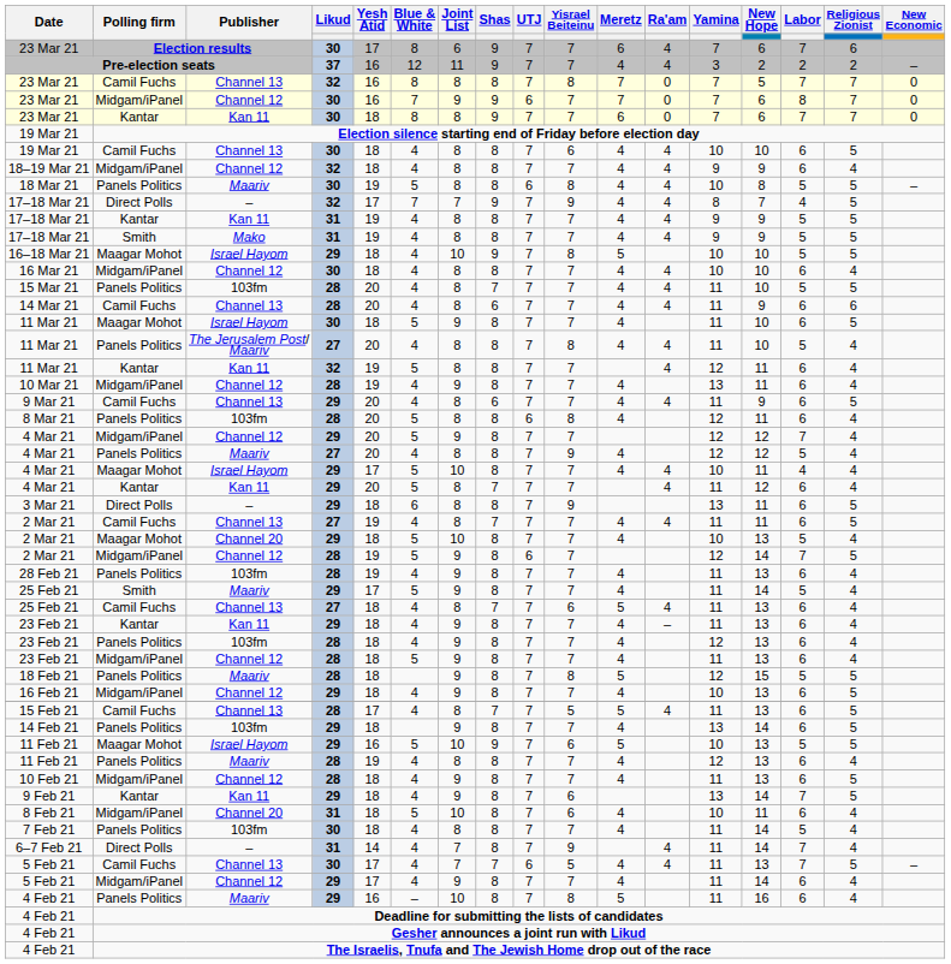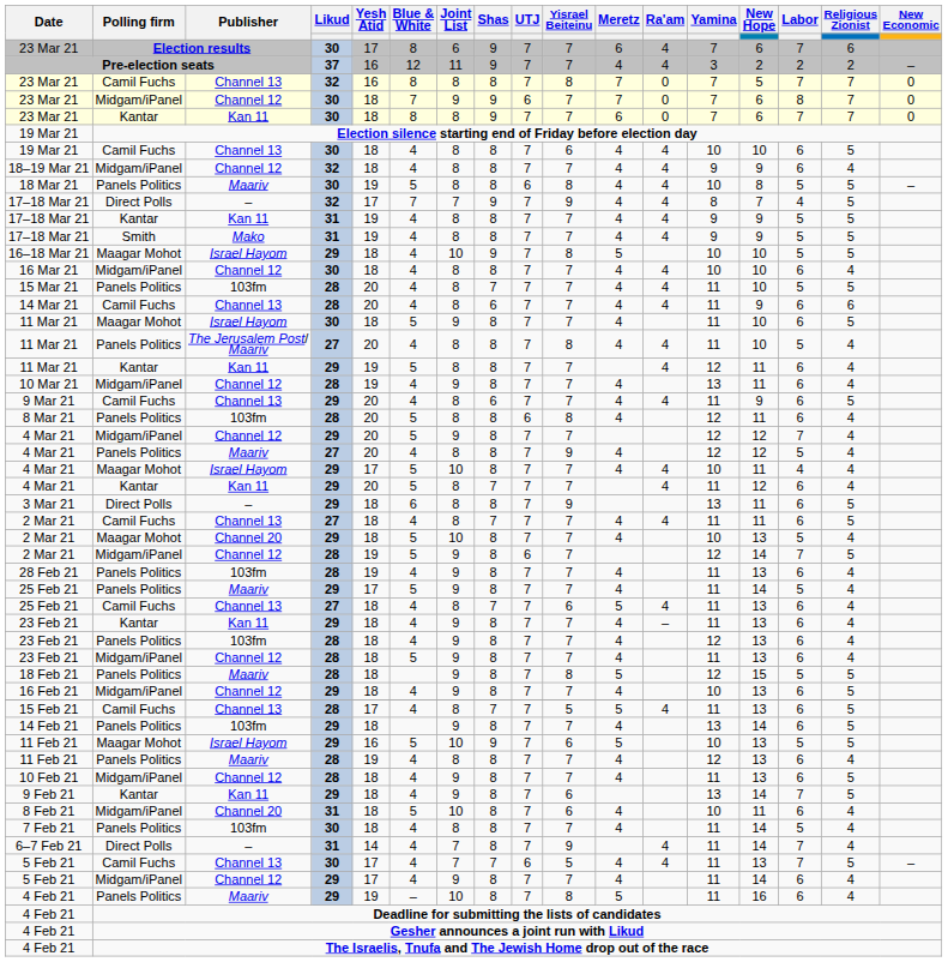23 Mar 21 / Channel 12 | Yesh Atid: 16 -> 18
11 Mar 21 / Kan 11 | Likud: 32 -> 29
2 Mar 21 / Channel 13 | Yesh Atid: 19 -> 18
25 Feb 21 / Maariv | Polling firm: Smith -> Panels Politics
4 Feb 21 / Maariv | Yesh Atid: 16 -> 19
